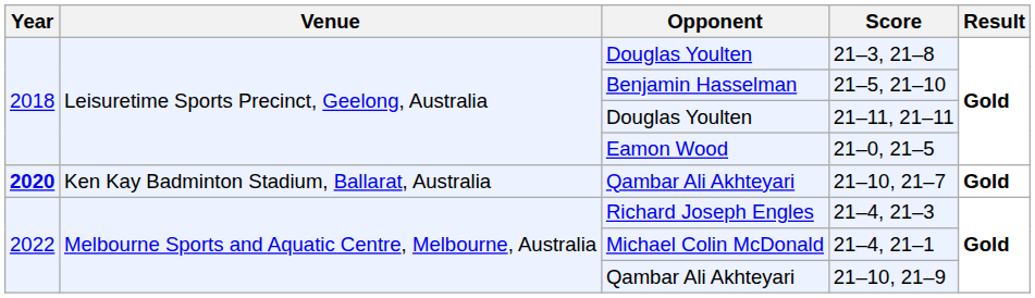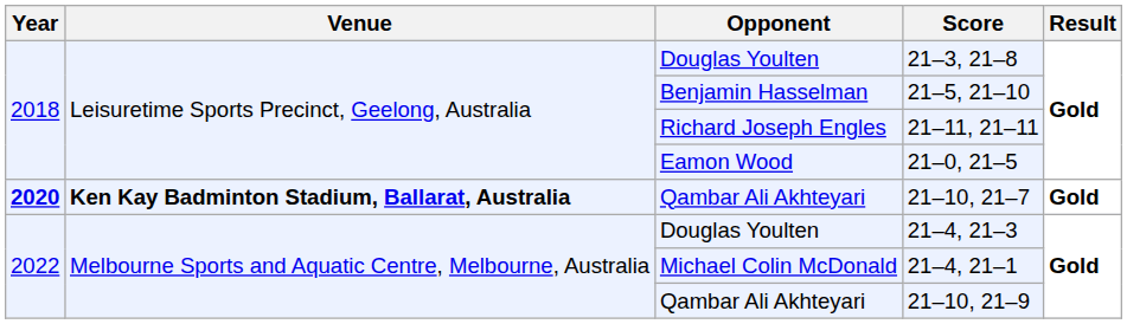21–11, 21–11 | Opponent: Douglas Youlten -> Richard Joseph Engles
21–10, 21–7 | Venue: normal -> bold
21–4, 21–3 | Opponent: Richard Joseph Engles -> Douglas Youlten
